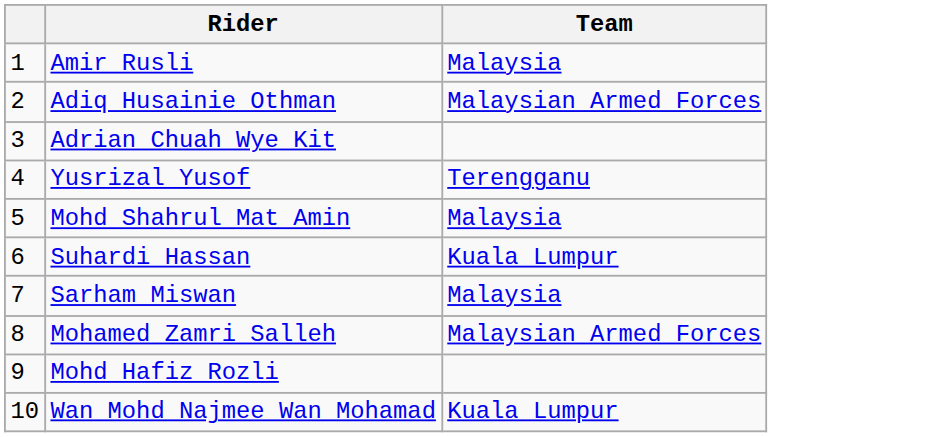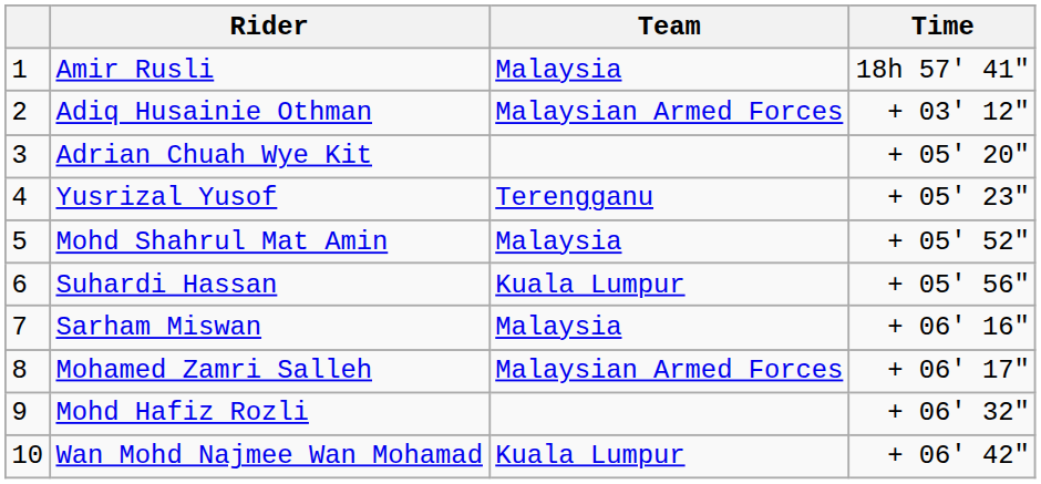+ column: Time | 18h 57' 41" | + 03' 12" | + 05' 20" | + 05' 23" | + 05' 52" | + 05' 56" | + 06' 16" | + 06' 17" | + 06' 32" | + 06' 42"
